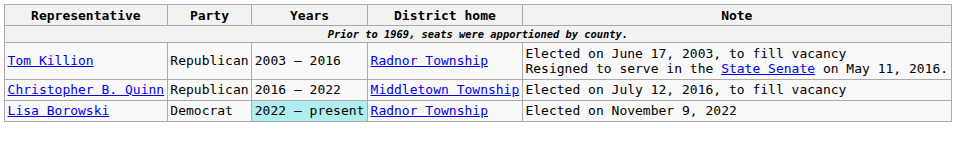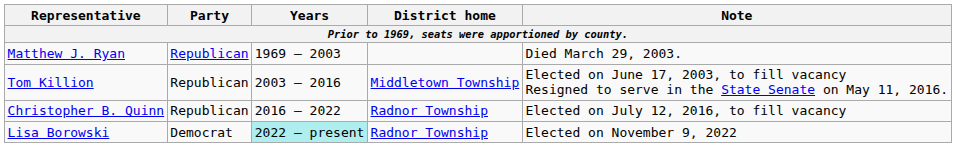+ row: Matthew J. Ryan | Republican | 1969 – 2003 | Died March 29, 2003.
Tom Killion | District home: Radnor Township -> Middletown Township
Christopher B. Quinn | District home: Middletown Township -> Radnor Township
